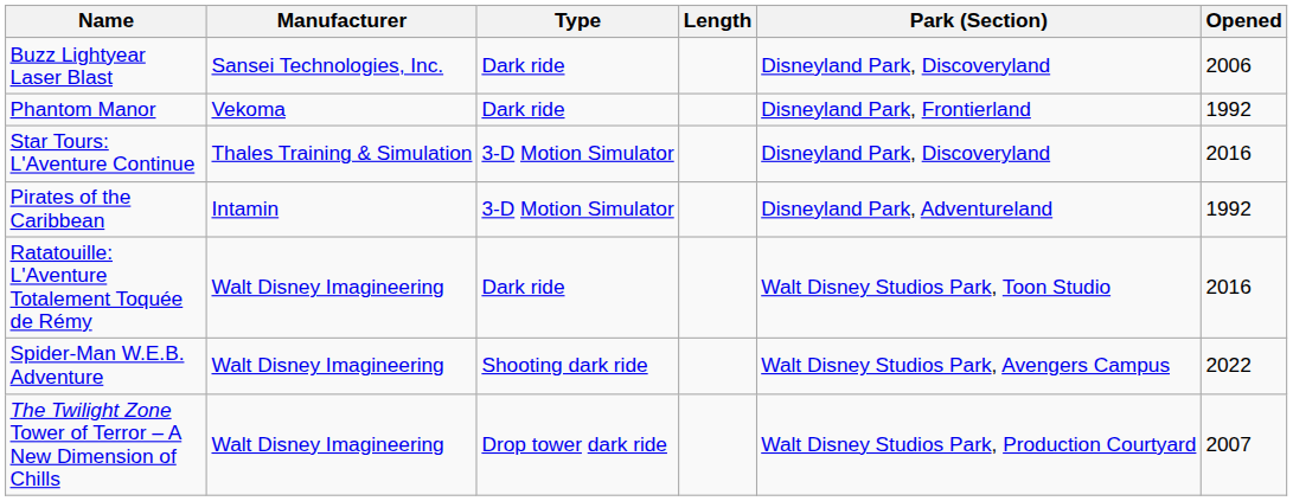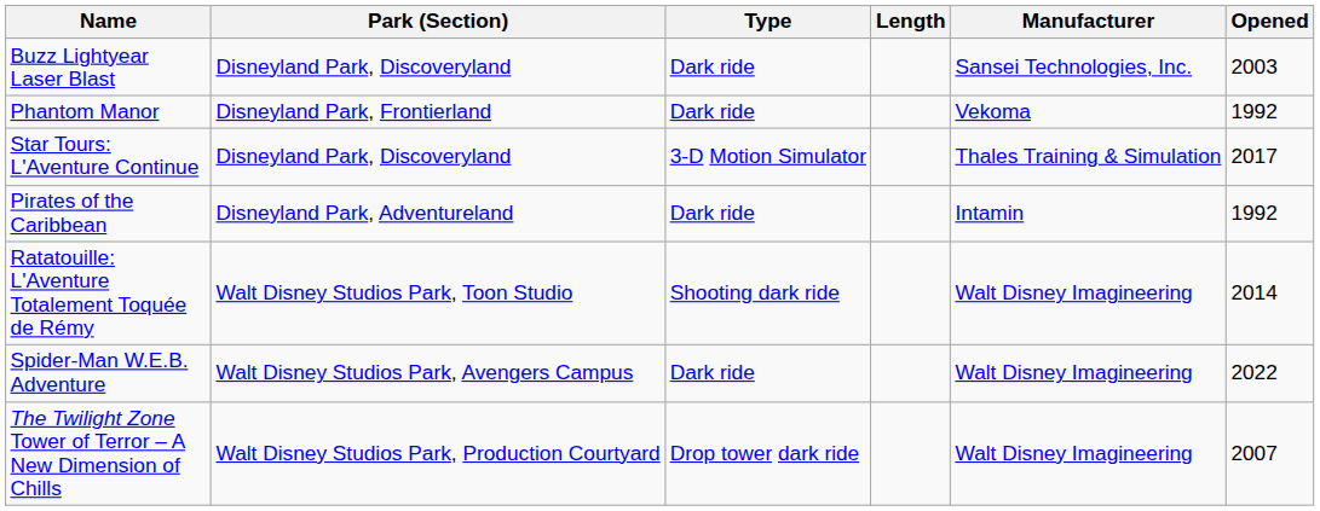columns swapped: Manufacturer <-> Park (Section)
Buzz Lightyear Laser Blast | Opened: 2006 -> 2003
Star Tours: L'Aventure Continue | Opened: 2016 -> 2017
Pirates of the Caribbean | Type: 3-D Motion Simulator -> Dark ride
Ratatouille: L'Aventure Totalement Toquée de Rémy | Type: Dark ride -> Shooting dark ride
Ratatouille: L'Aventure Totalement Toquée de Rémy | Opened: 2016 -> 2014
Spider-Man W.E.B. Adventure | Type: Shooting dark ride -> Dark ride
